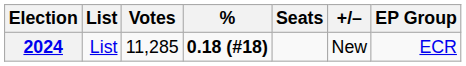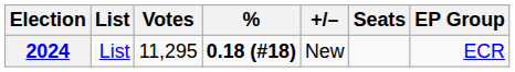columns swapped: Seats <-> +/–
2024 | Votes: 11,285 -> 11,295
